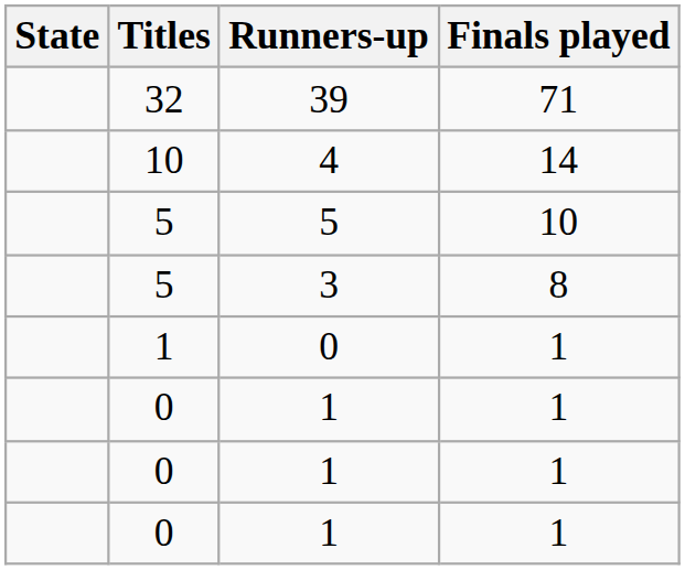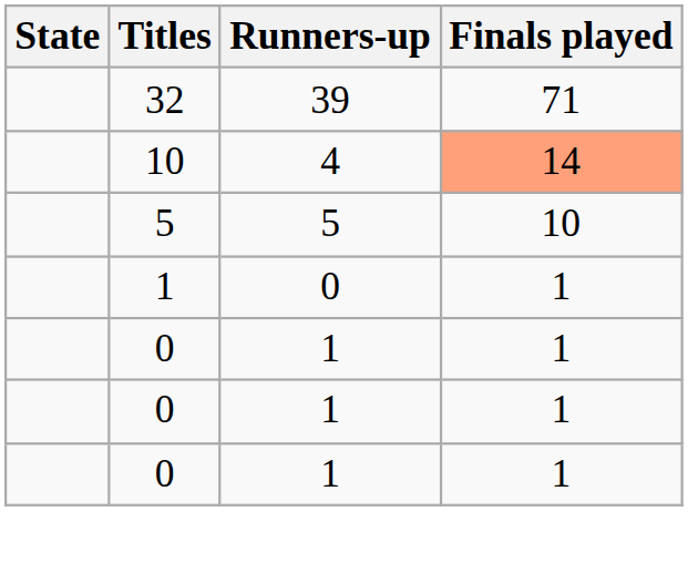4 | Finals played: no background -> lightsalmon background
- row: 5 | 3 | 8
